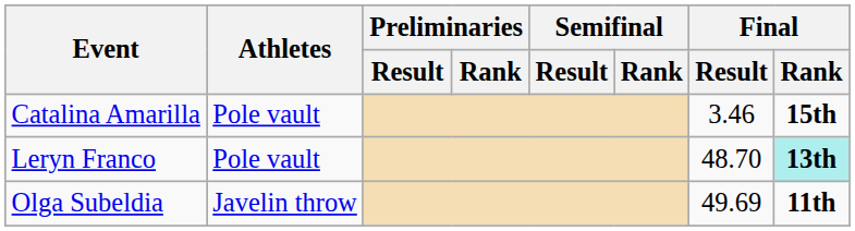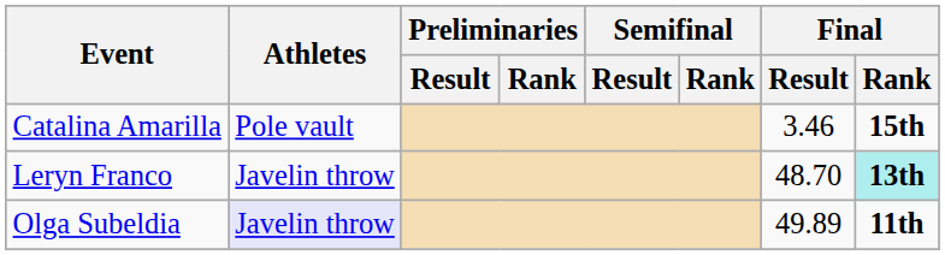Leryn Franco | Athletes: Pole vault -> Javelin throw
Olga Subeldia | Athletes: no background -> lavender background
Olga Subeldia | Final / Result: 49.69 -> 49.89
